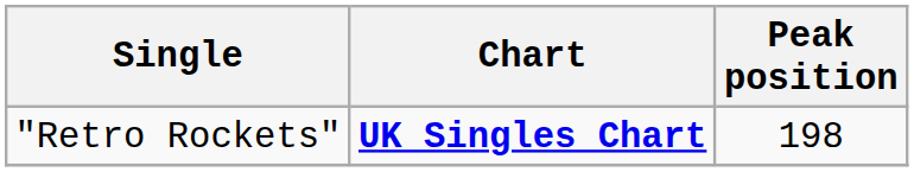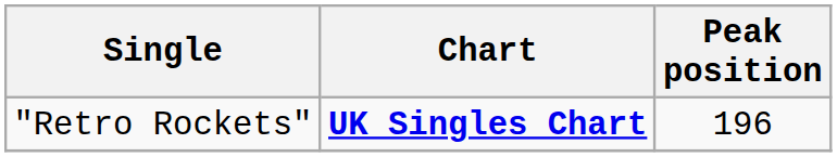"Retro Rockets" | Peak position: 198 -> 196
